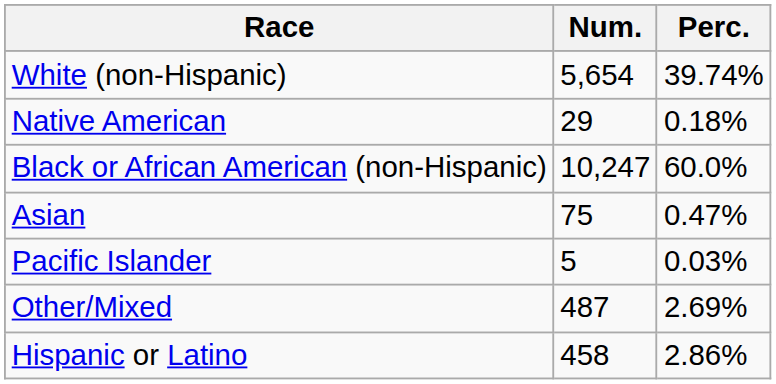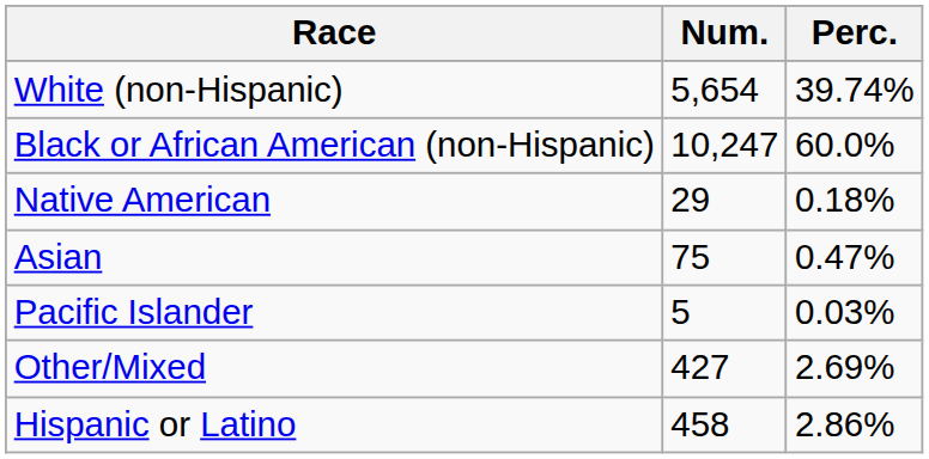rows swapped: Black or African American (non-Hispanic) <-> Native American
Other/Mixed | Num.: 487 -> 427
